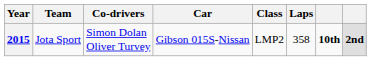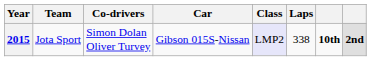2015 | Class: no background -> lavender background
2015 | Laps: 358 -> 338
